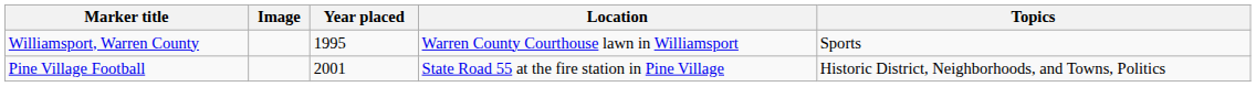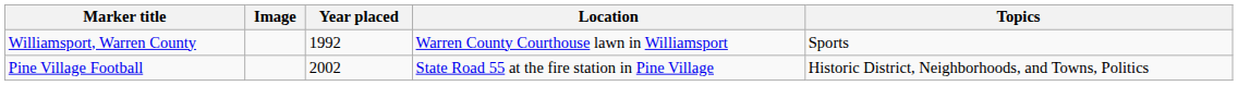Williamsport, Warren County | Year placed: 1995 -> 1992
Pine Village Football | Year placed: 2001 -> 2002
